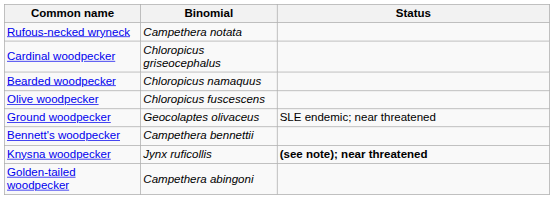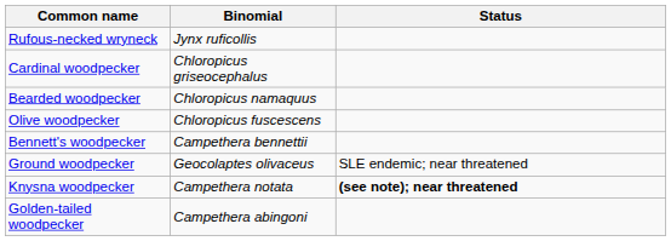Rufous-necked wryneck | Binomial: Campethera notata -> Jynx ruficollis
rows swapped: Ground woodpecker <-> Bennett's woodpecker
Knysna woodpecker | Binomial: Jynx ruficollis -> Campethera notata
